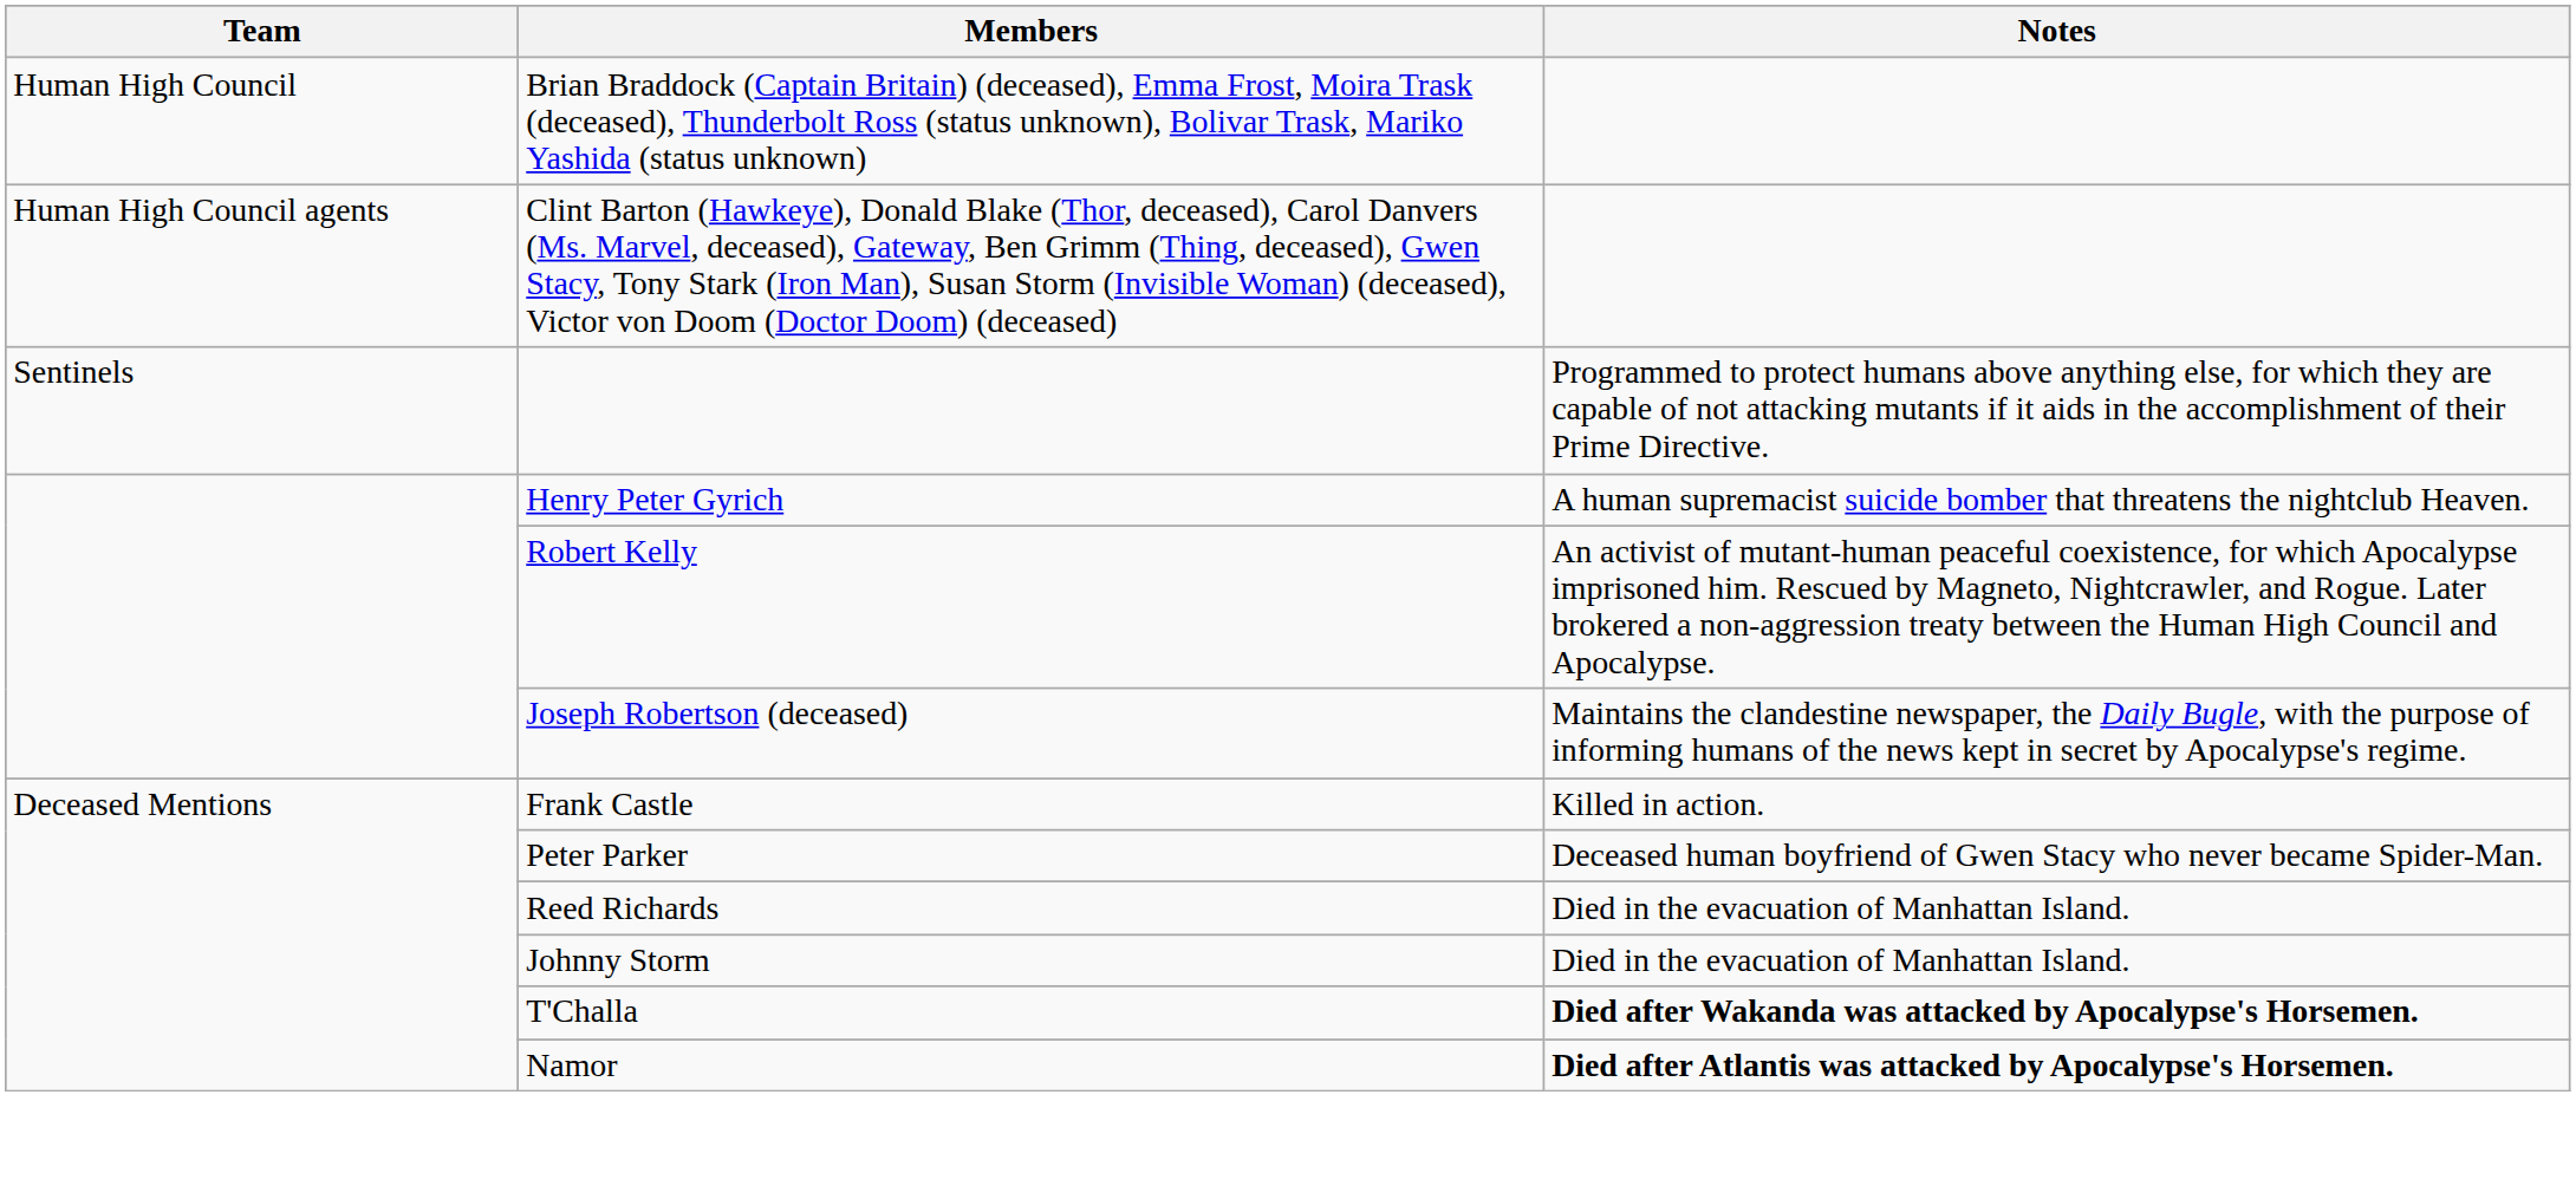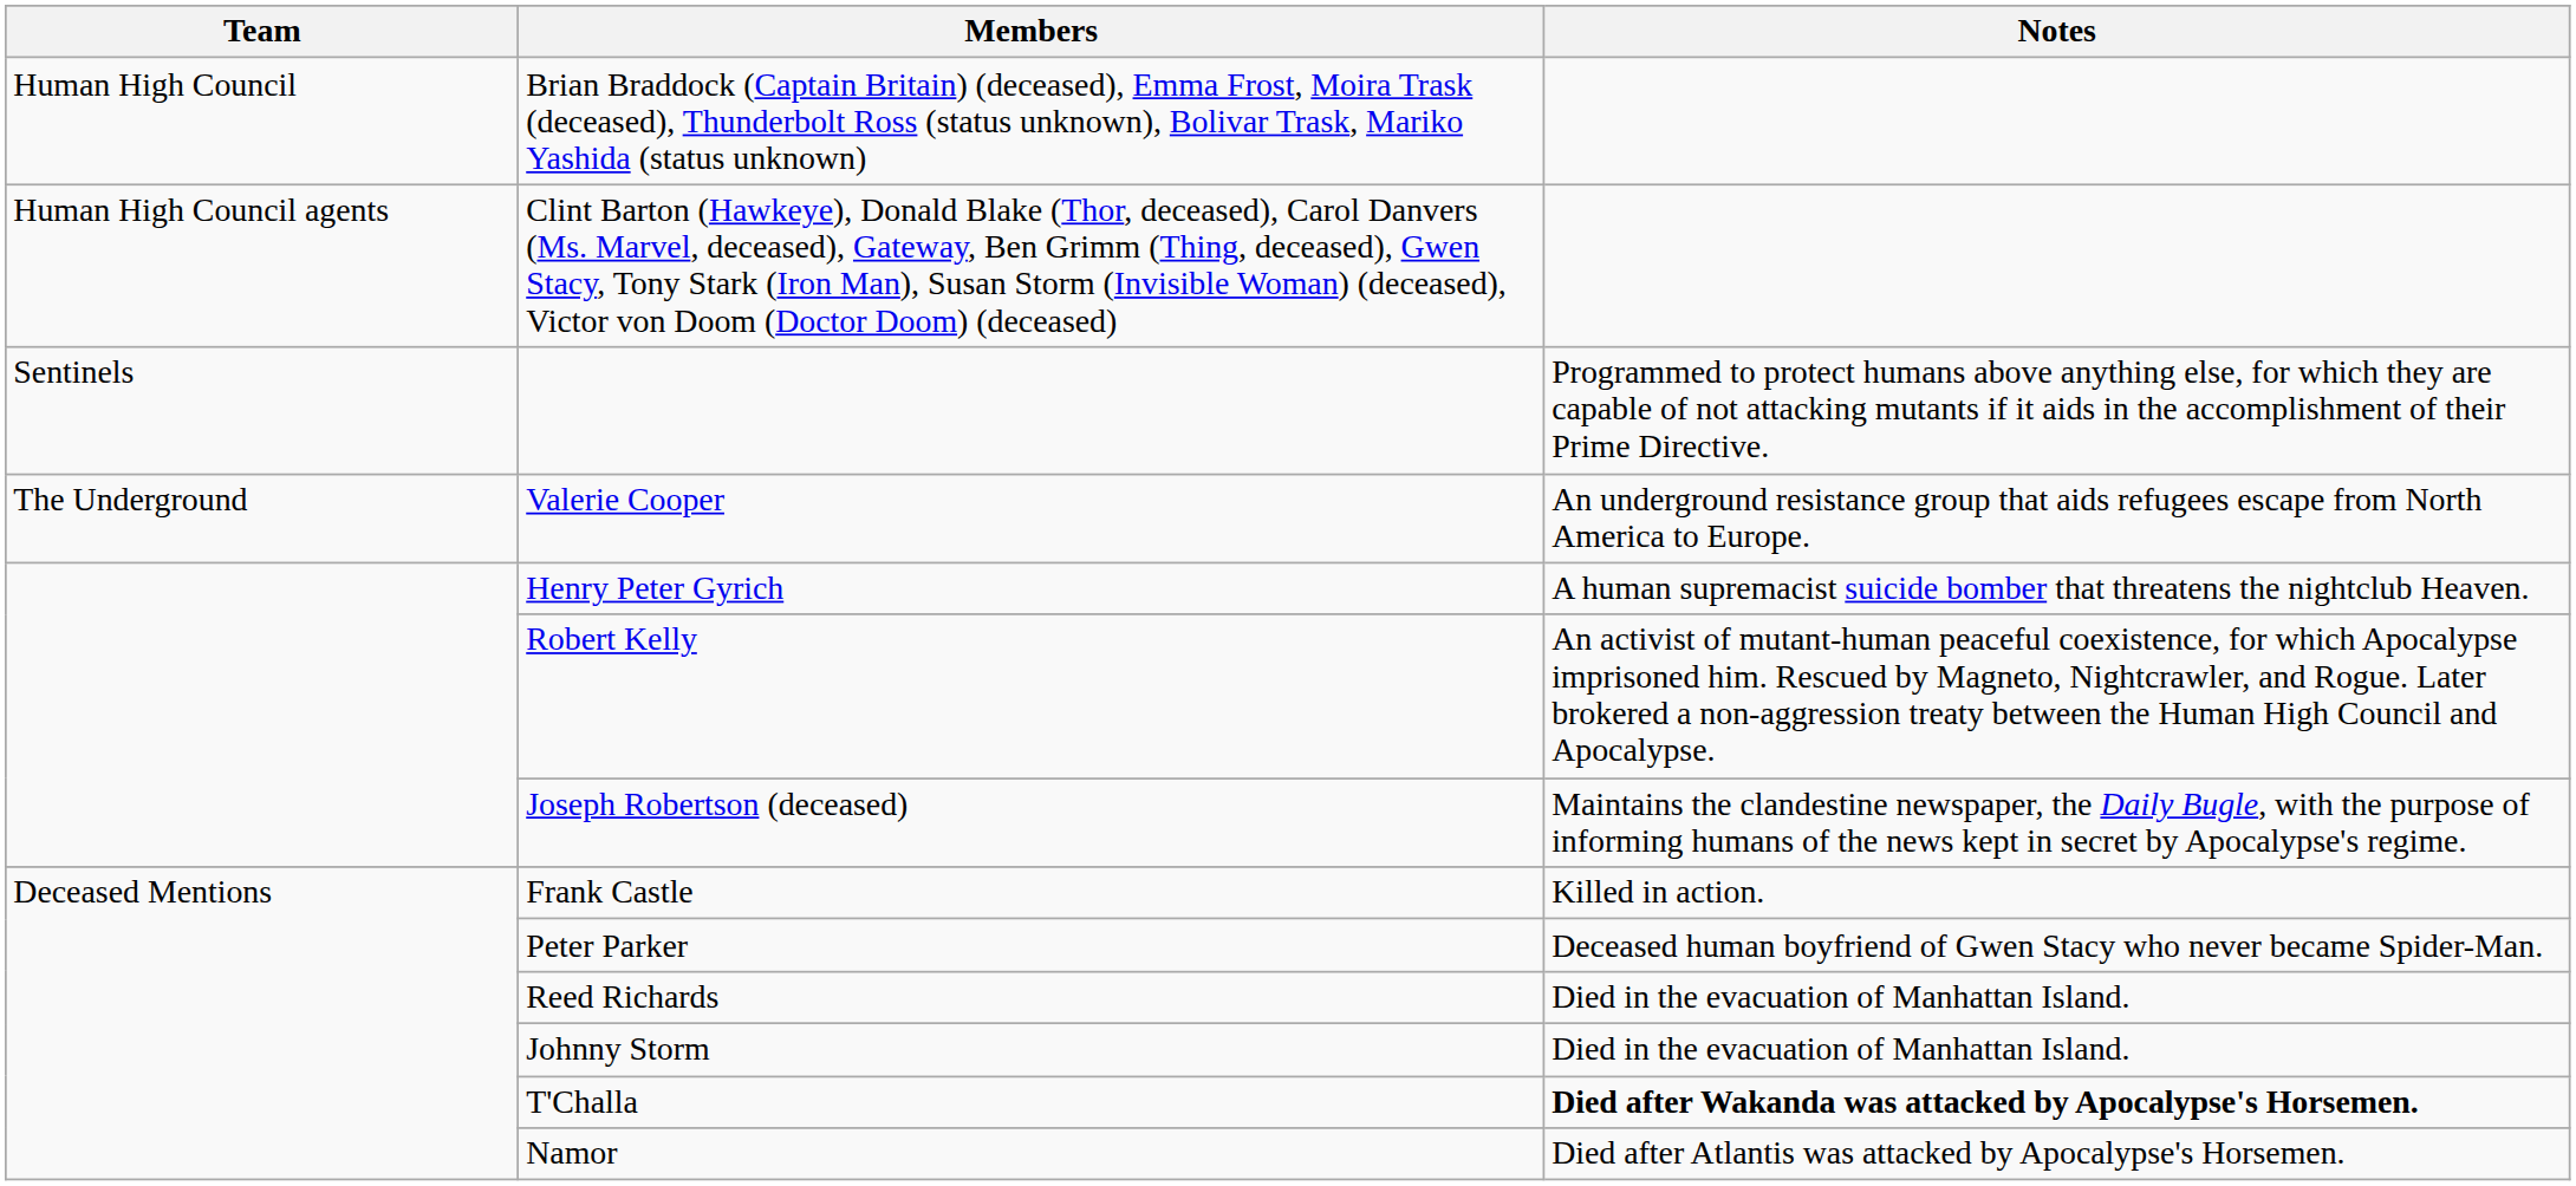+ row: The Underground | Valerie Cooper | An underground resistance group that aids refugees escape from North America to Europe.
Namor | Notes: bold -> normal
